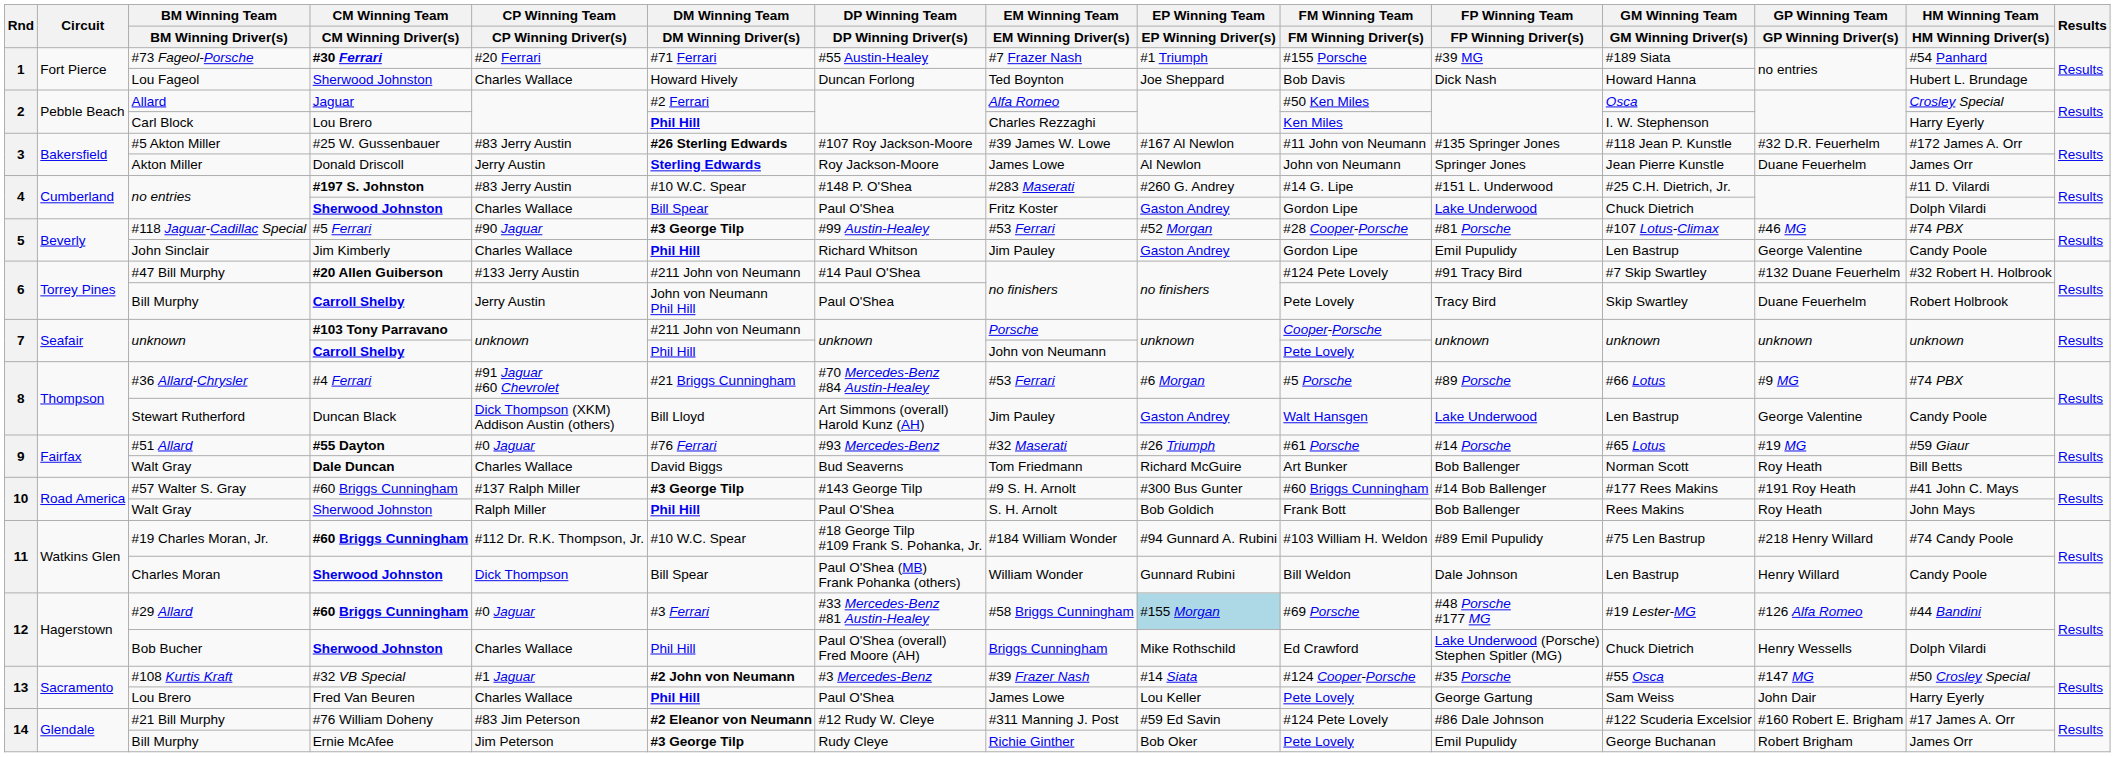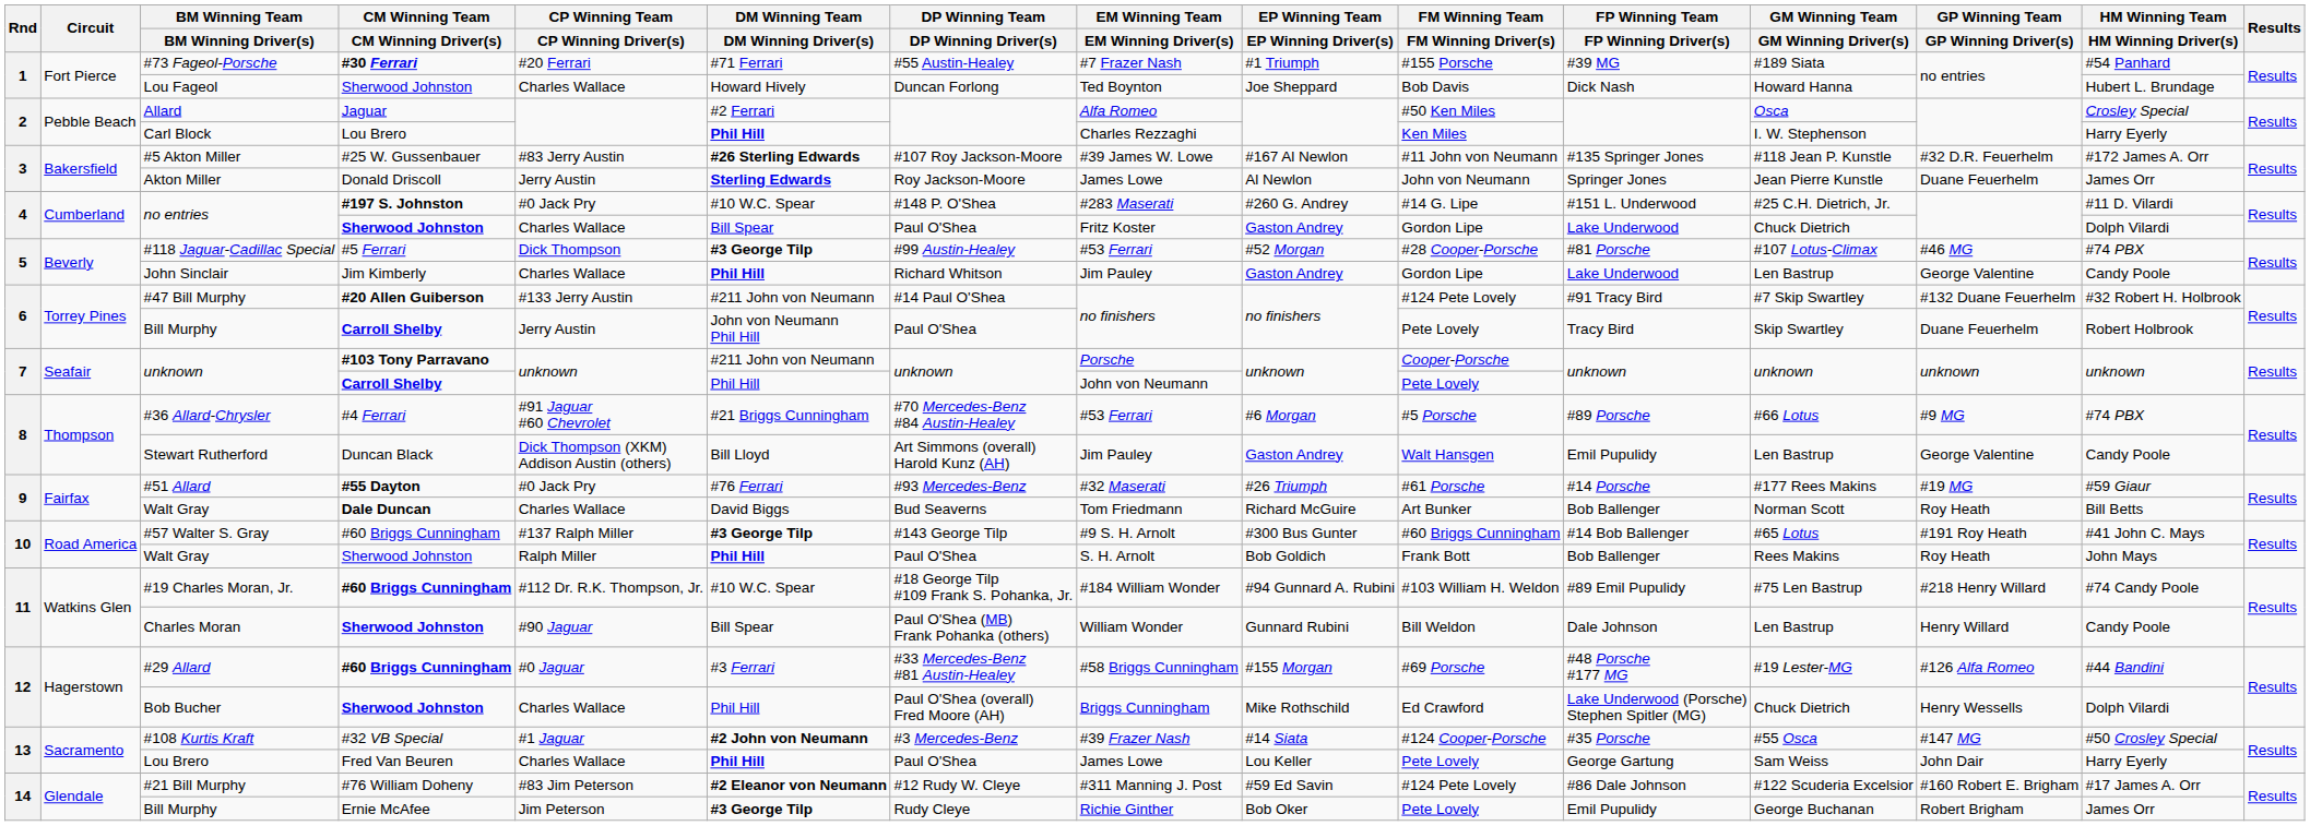no entries / #197 S. Johnston | CP Winning Team / CP Winning Driver(s): #83 Jerry Austin -> #0 Jack Pry
#118 Jaguar-Cadillac Special | CP Winning Team / CP Winning Driver(s): #90 Jaguar -> Dick Thompson
John Sinclair | FP Winning Team / FP Winning Driver(s): Emil Pupulidy -> Lake Underwood
Stewart Rutherford | FP Winning Team / FP Winning Driver(s): Lake Underwood -> Emil Pupulidy
#51 Allard | CP Winning Team / CP Winning Driver(s): #0 Jaguar -> #0 Jack Pry
#51 Allard | GM Winning Team / GM Winning Driver(s): #65 Lotus -> #177 Rees Makins
#57 Walter S. Gray | GM Winning Team / GM Winning Driver(s): #177 Rees Makins -> #65 Lotus
Charles Moran | CP Winning Team / CP Winning Driver(s): Dick Thompson -> #90 Jaguar
#29 Allard | EP Winning Team / EP Winning Driver(s): lightblue background -> no background
